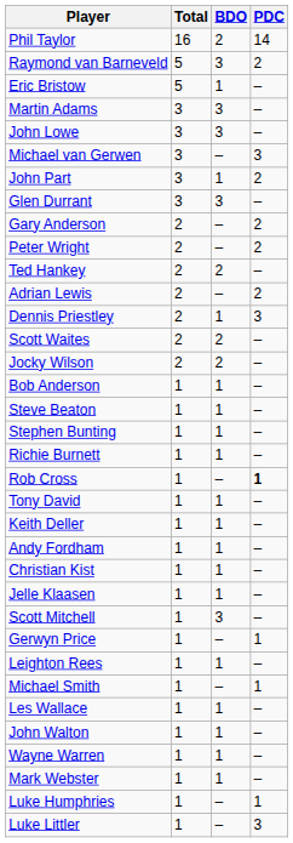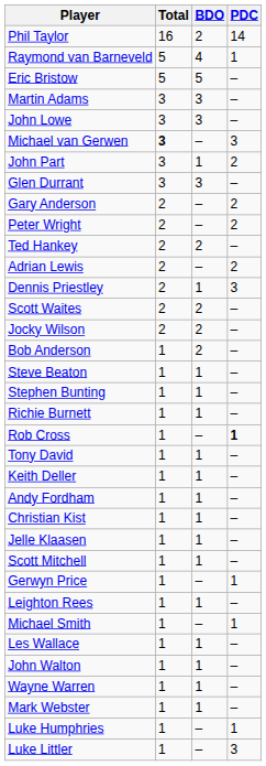Raymond van Barneveld | BDO: 3 -> 4
Raymond van Barneveld | PDC: 2 -> 1
Eric Bristow | BDO: 1 -> 5
Michael van Gerwen | Total: normal -> bold
Bob Anderson | BDO: 1 -> 2
Scott Mitchell | BDO: 3 -> 1
